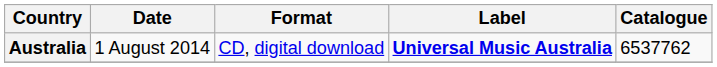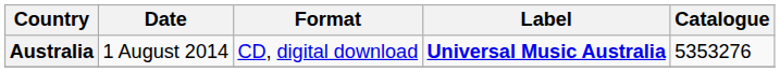Australia | Catalogue: 6537762 -> 5353276
